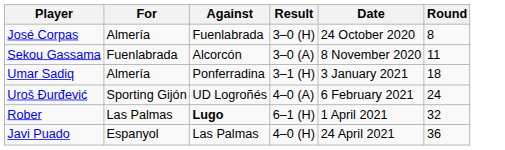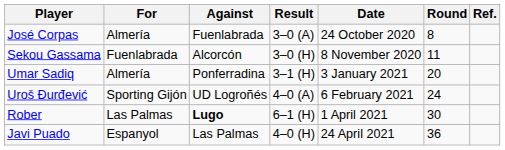+ column: Ref.
José Corpas | Result: 3–0 (H) -> 3–0 (A)
Sekou Gassama | Result: 3–0 (A) -> 3–0 (H)
Umar Sadiq | Round: 18 -> 20
Rober | Round: 32 -> 30
